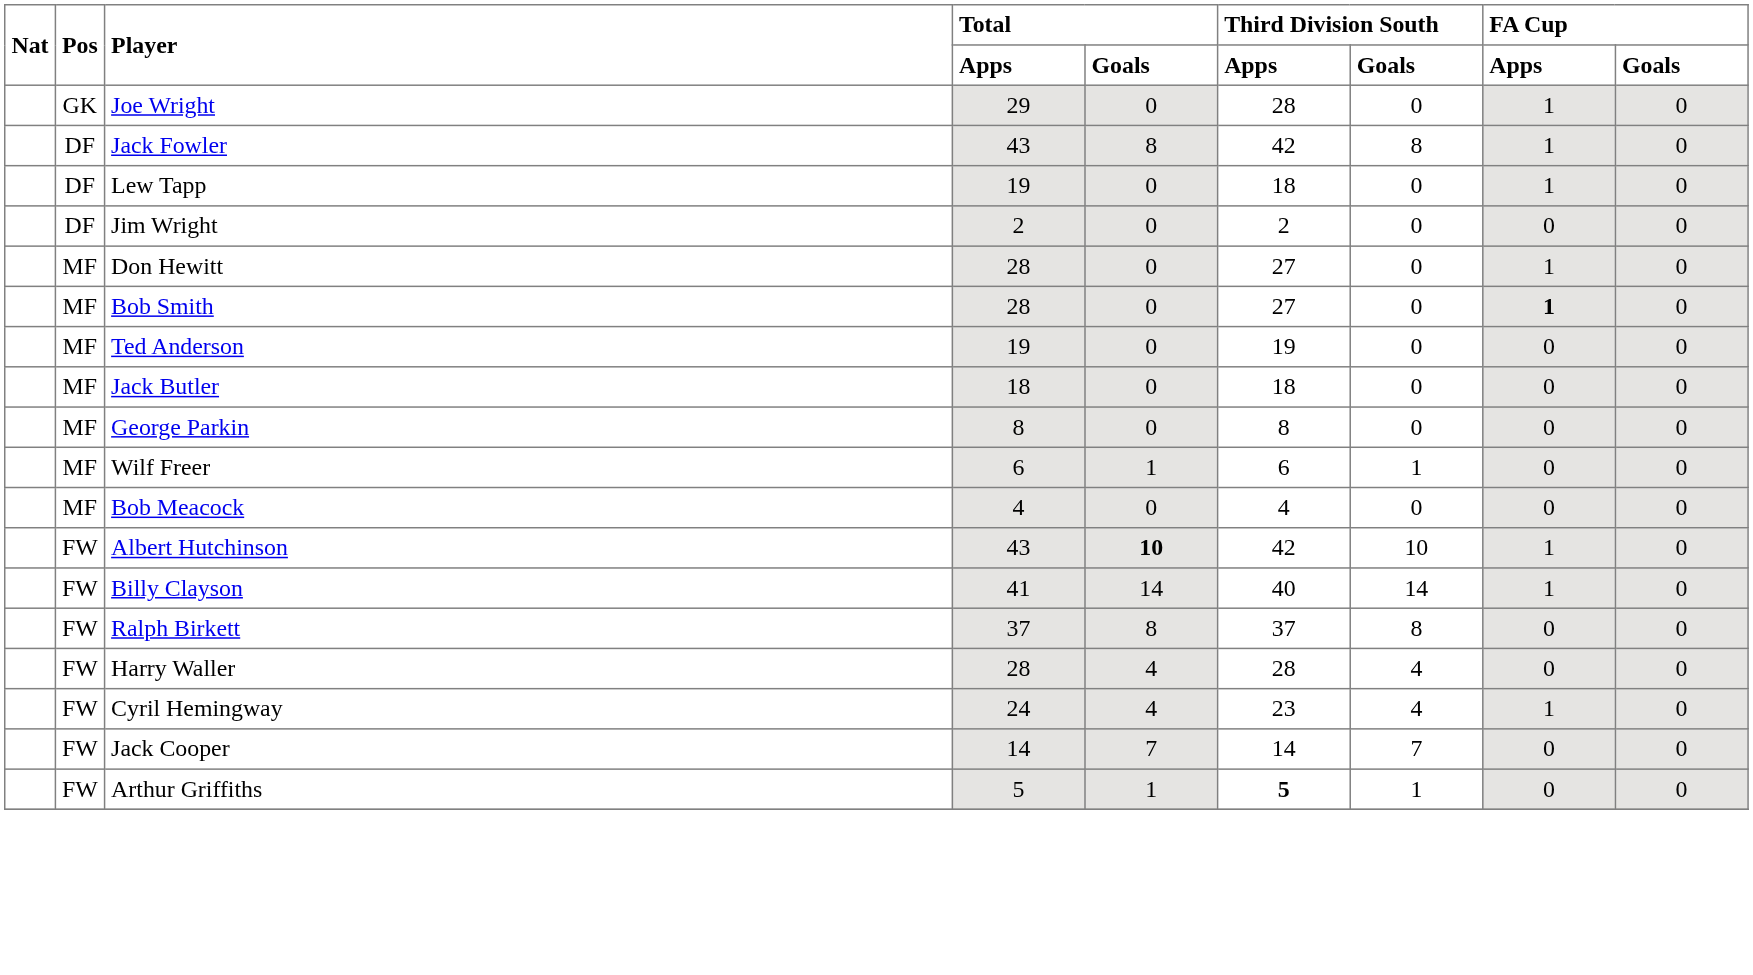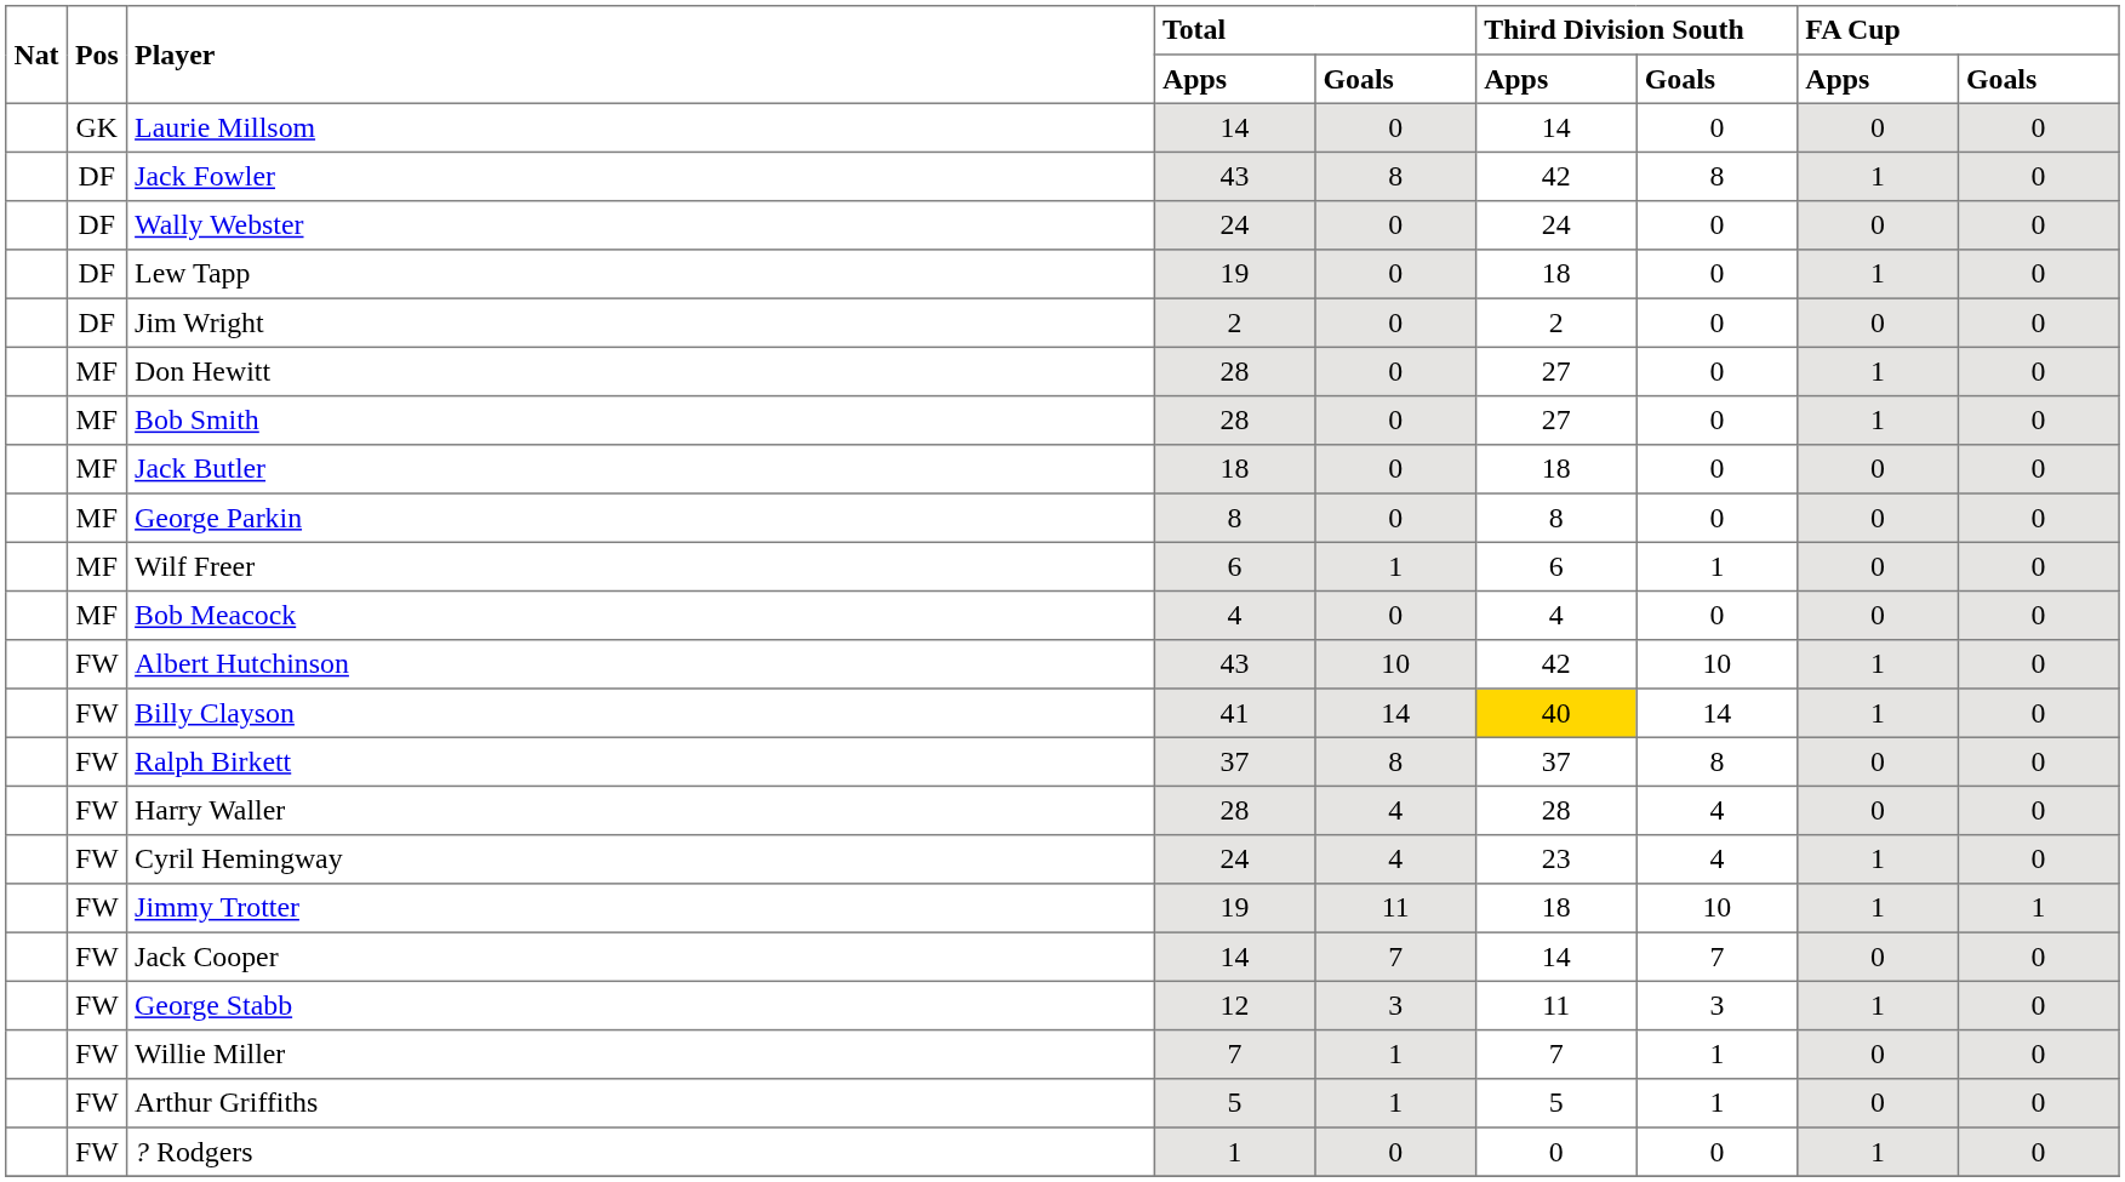- row: GK | Joe Wright | 29 | 0 | 28 | 0 | 1 | 0
+ row: GK | Laurie Millsom | 14 | 0 | 14 | 0 | 0 | 0
+ row: DF | Wally Webster | 24 | 0 | 24 | 0 | 0 | 0
Bob Smith | FA Cup / Apps: bold -> normal
- row: MF | Ted Anderson | 19 | 0 | 19 | 0 | 0 | 0
Albert Hutchinson | Total / Goals: bold -> normal
Billy Clayson | Third Division South / Apps: no background -> gold background
+ row: FW | Jimmy Trotter | 19 | 11 | 18 | 10 | 1 | 1
+ row: FW | George Stabb | 12 | 3 | 11 | 3 | 1 | 0
+ row: FW | Willie Miller | 7 | 1 | 7 | 1 | 0 | 0
Arthur Griffiths | Third Division South / Apps: bold -> normal
+ row: FW | ? Rodgers | 1 | 0 | 0 | 0 | 1 | 0
